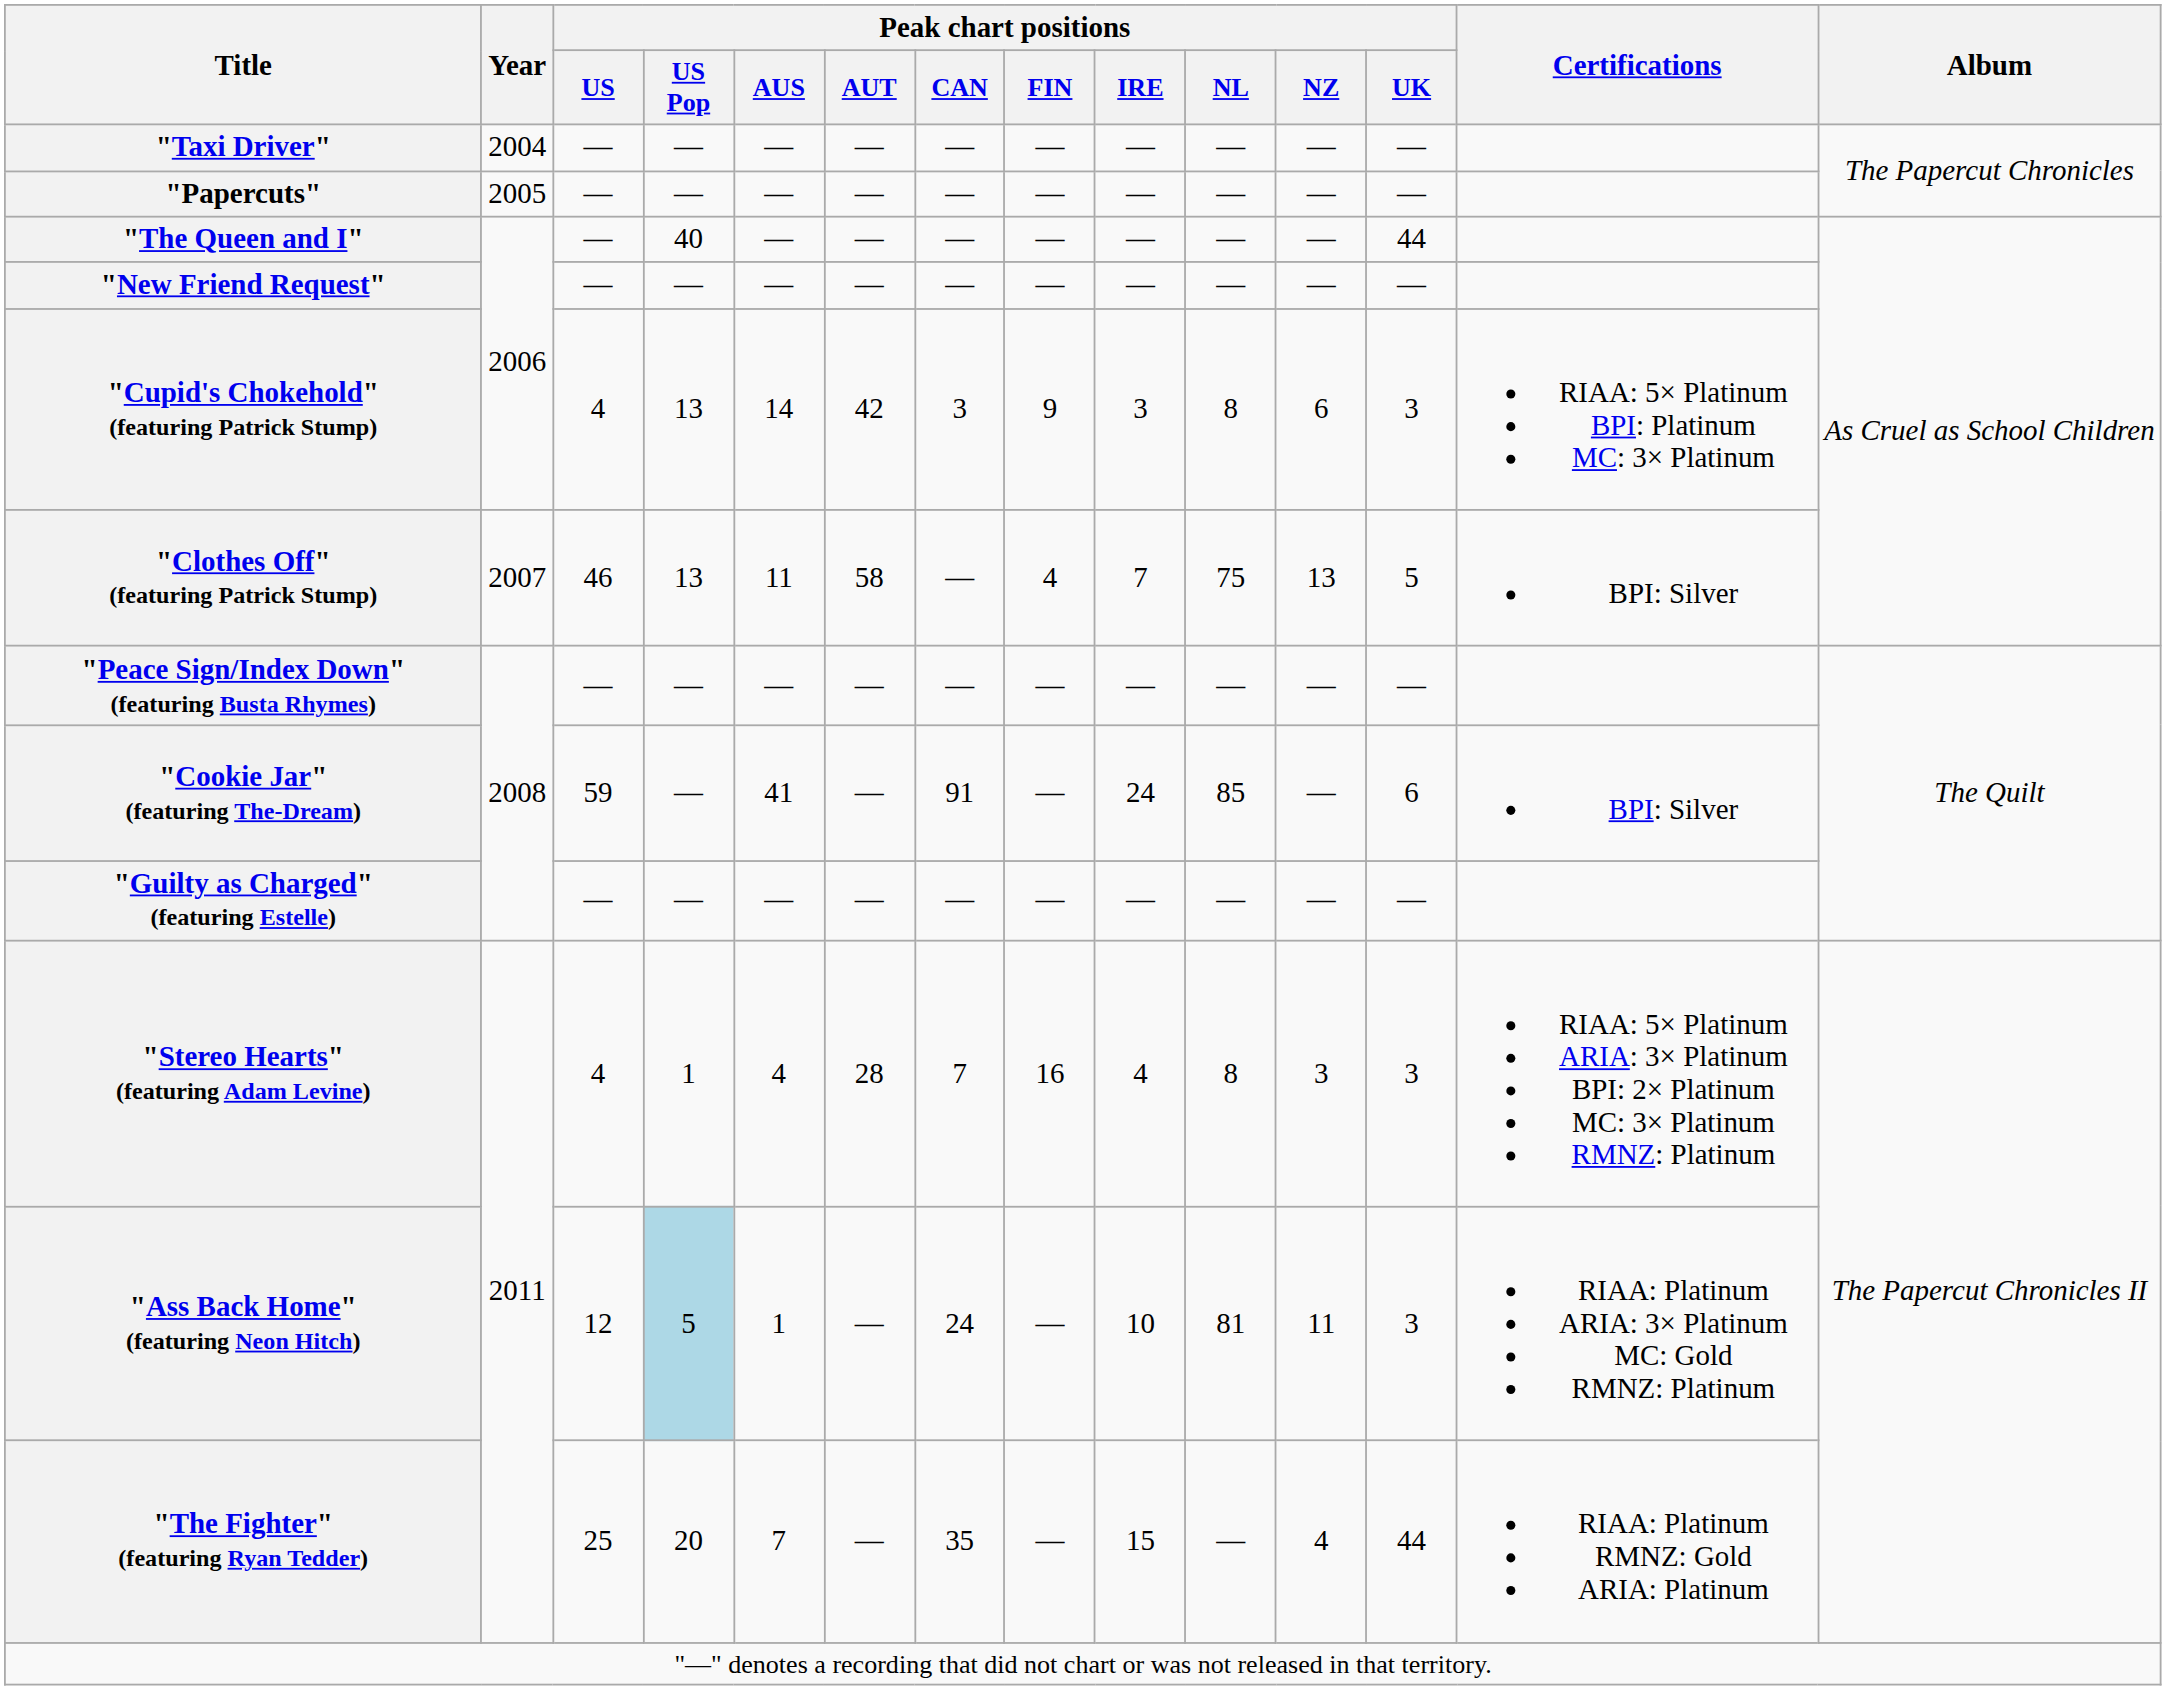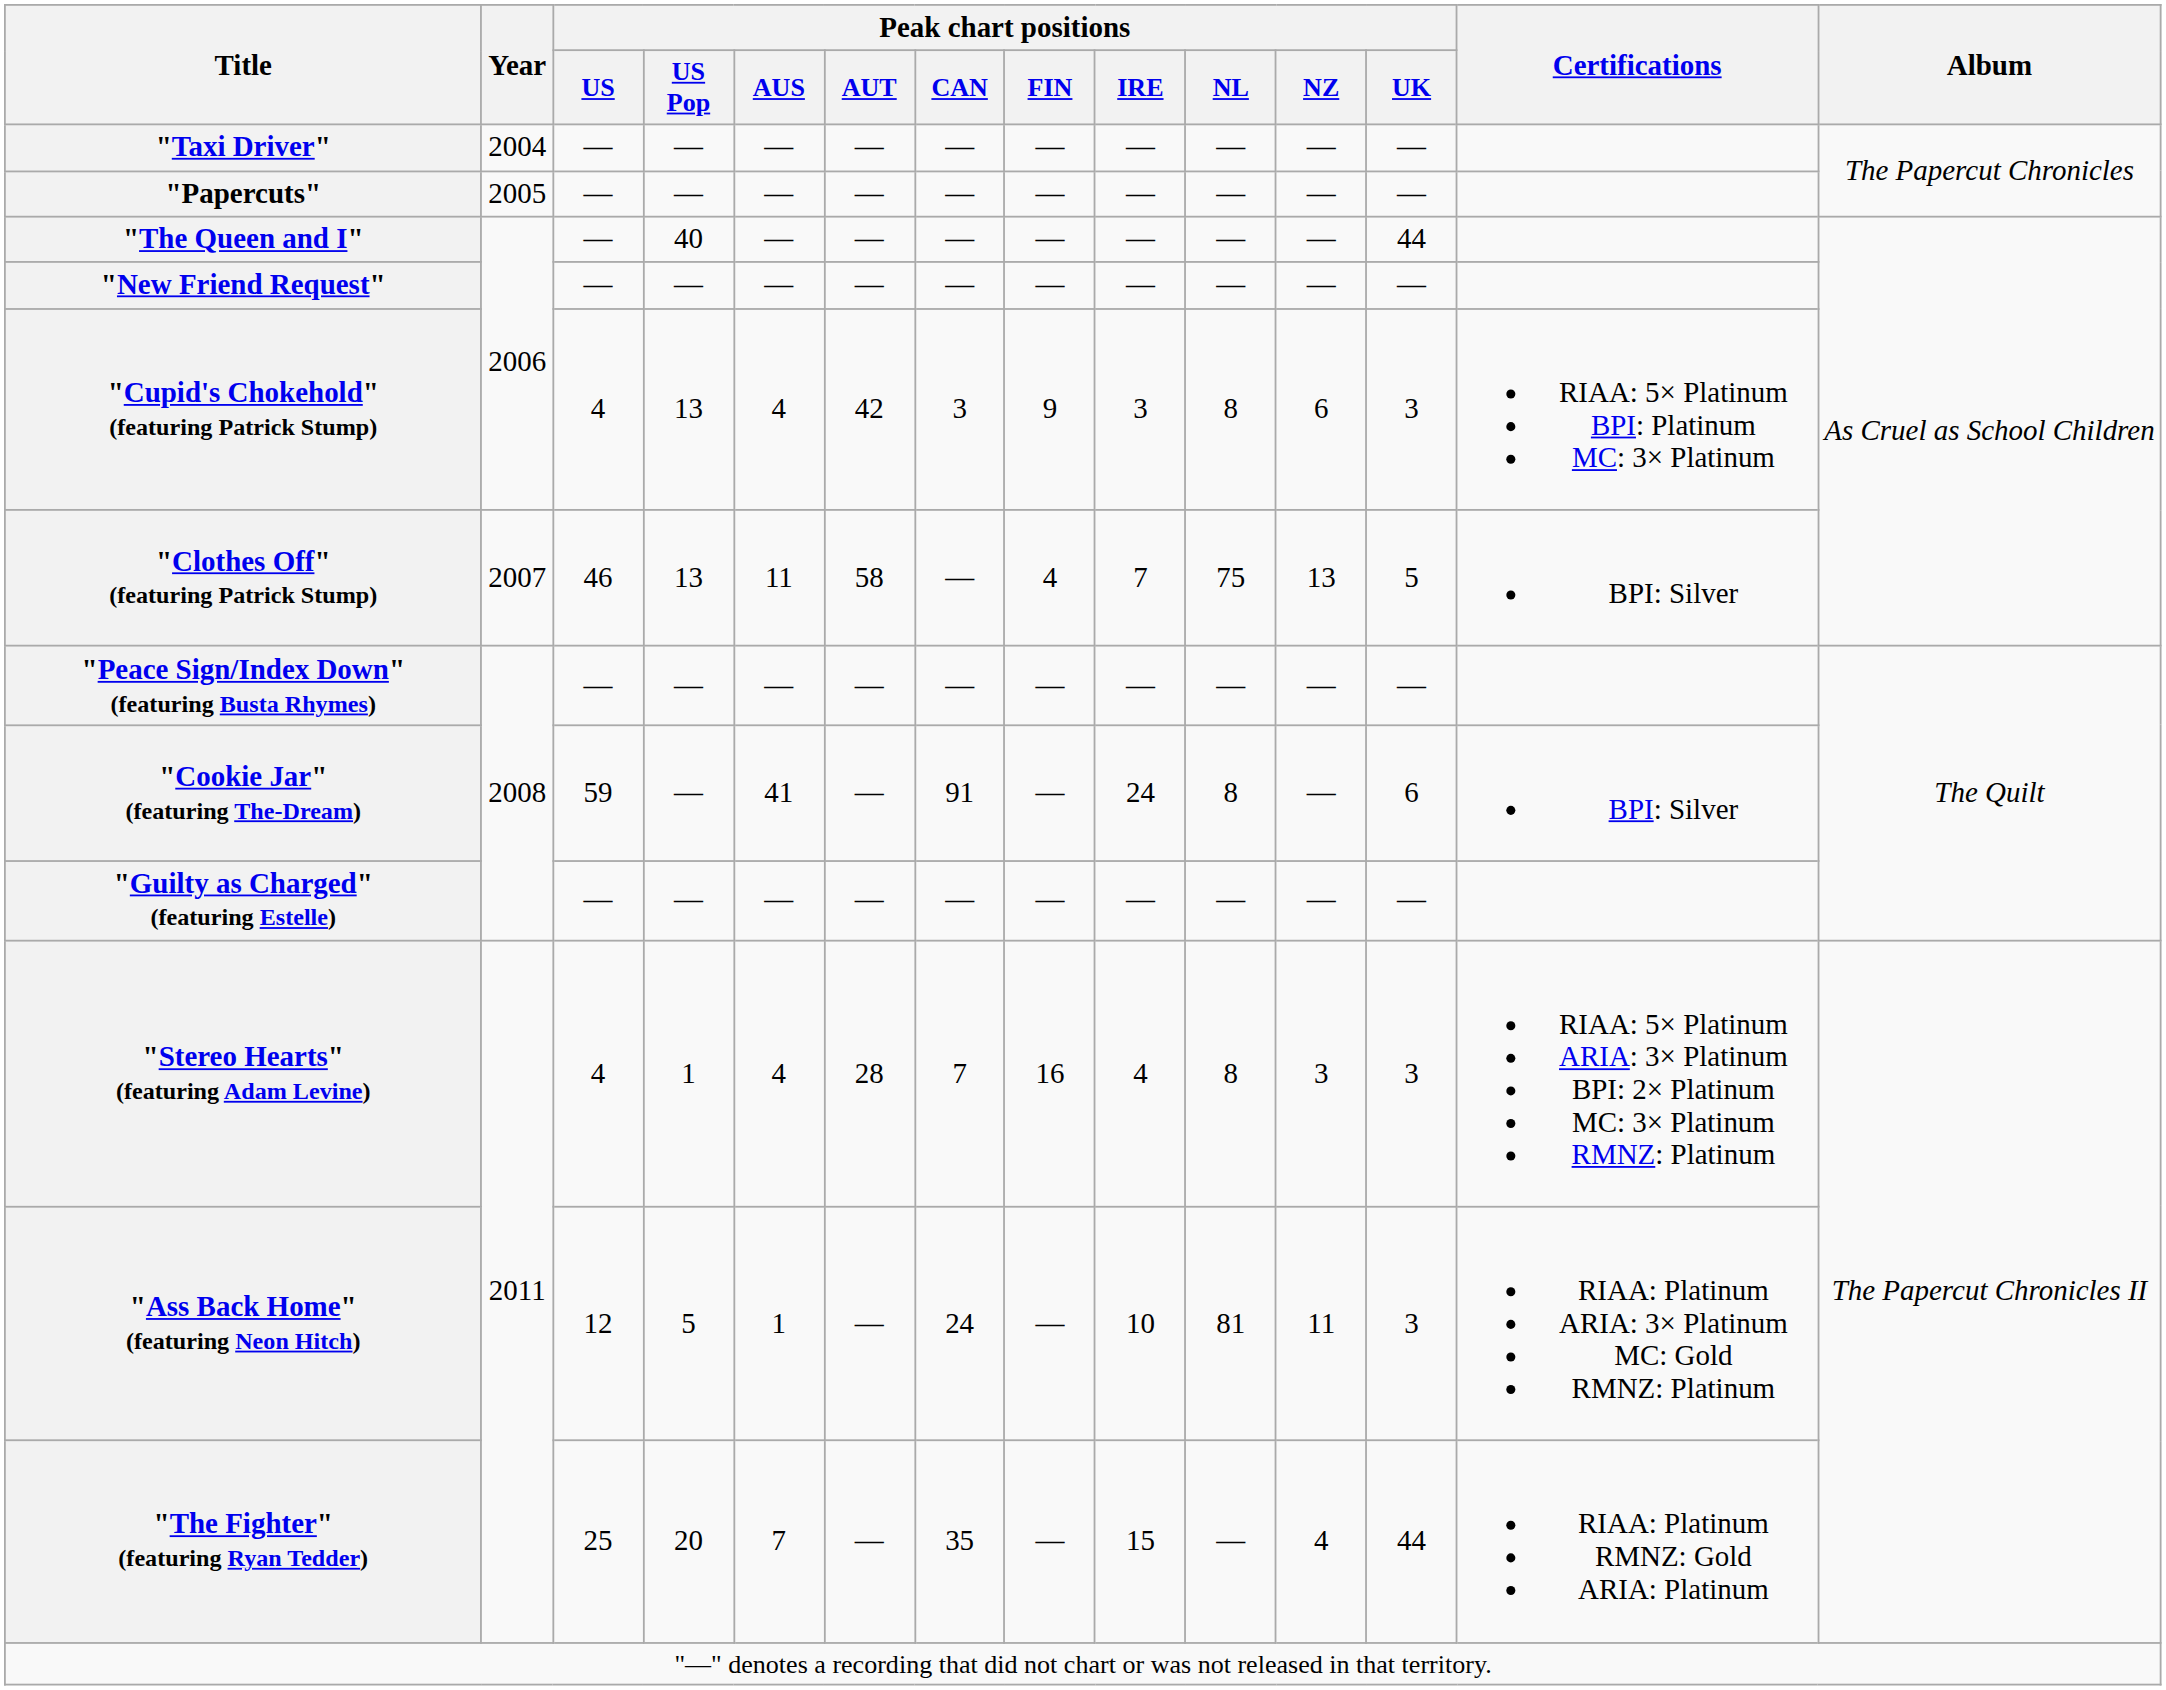"Cupid's Chokehold" (featuring Patrick Stump) | Peak chart positions / AUS: 14 -> 4
"Cookie Jar" (featuring The-Dream) | Peak chart positions / NL: 85 -> 8
"Ass Back Home" (featuring Neon Hitch) | Peak chart positions / US Pop: lightblue background -> no background
